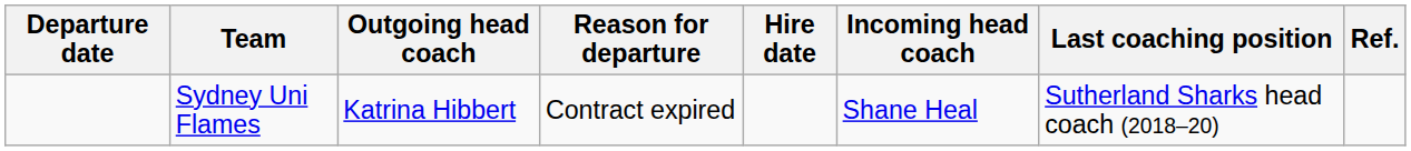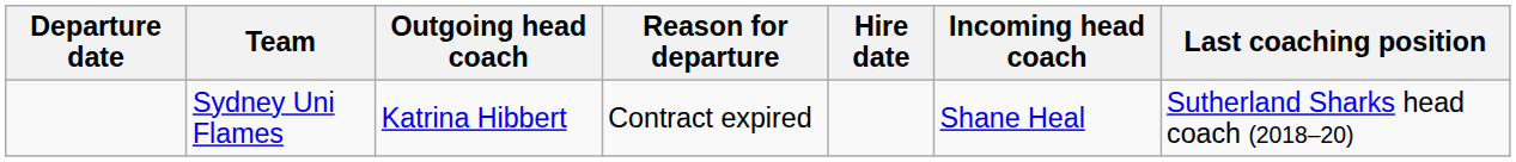- column: Ref.
